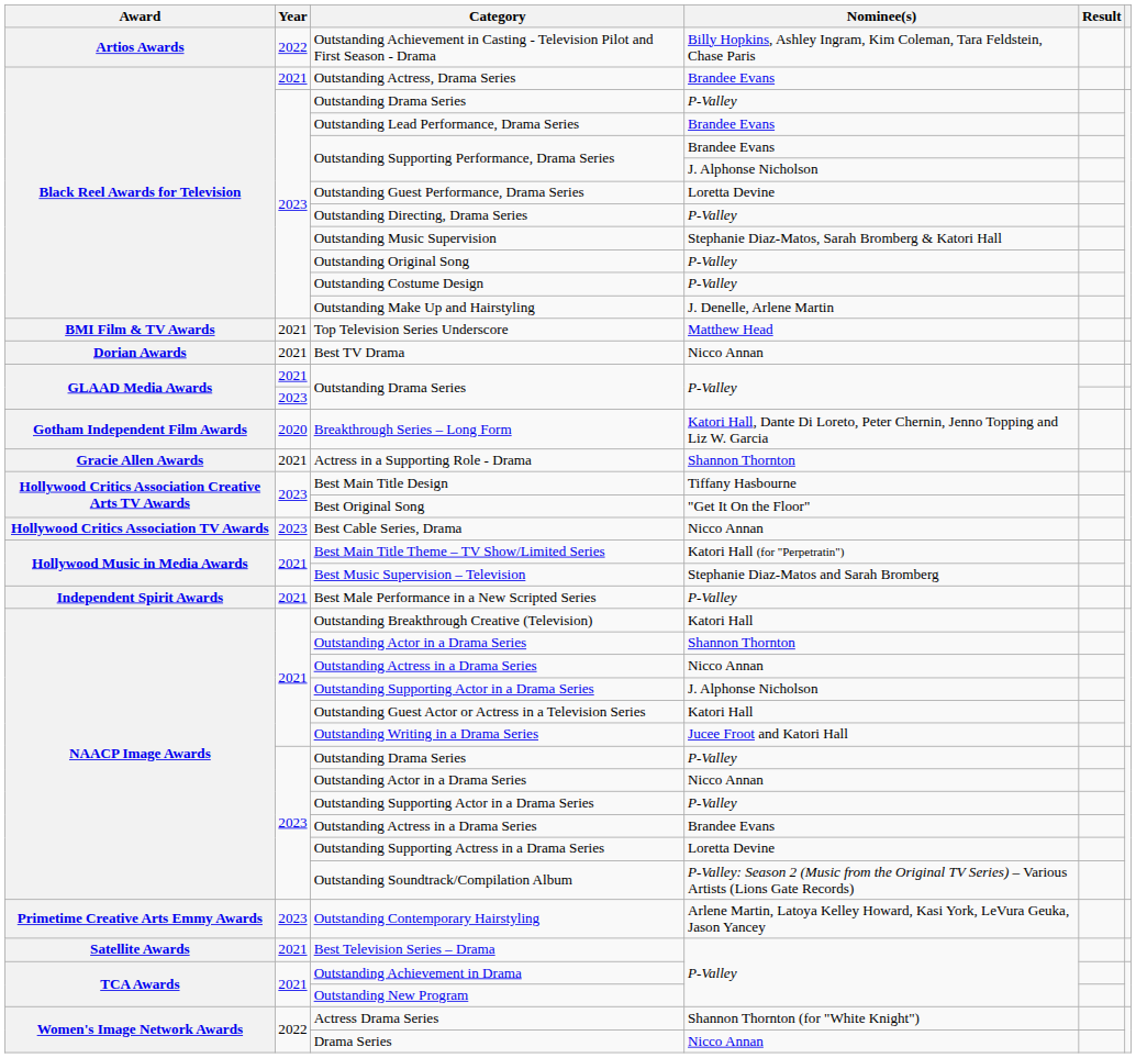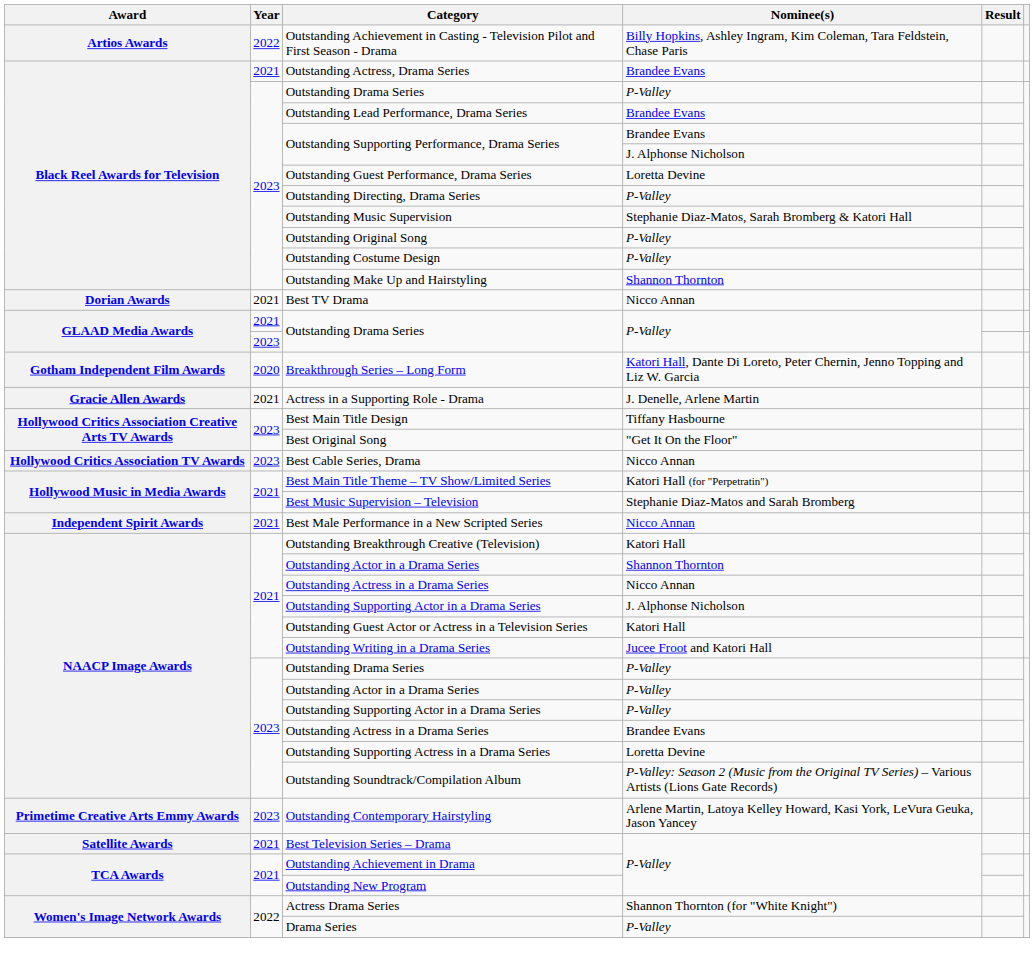Outstanding Make Up and Hairstyling | Nominee(s): J. Denelle, Arlene Martin -> Shannon Thornton
- row: BMI Film & TV Awards | 2021 | Top Television Series Underscore | Matthew Head
Actress in a Supporting Role - Drama | Nominee(s): Shannon Thornton -> J. Denelle, Arlene Martin
Best Male Performance in a New Scripted Series | Nominee(s): P-Valley -> Nicco Annan
2023 / Outstanding Actor in a Drama Series | Nominee(s): Nicco Annan -> P-Valley
Drama Series | Nominee(s): Nicco Annan -> P-Valley
